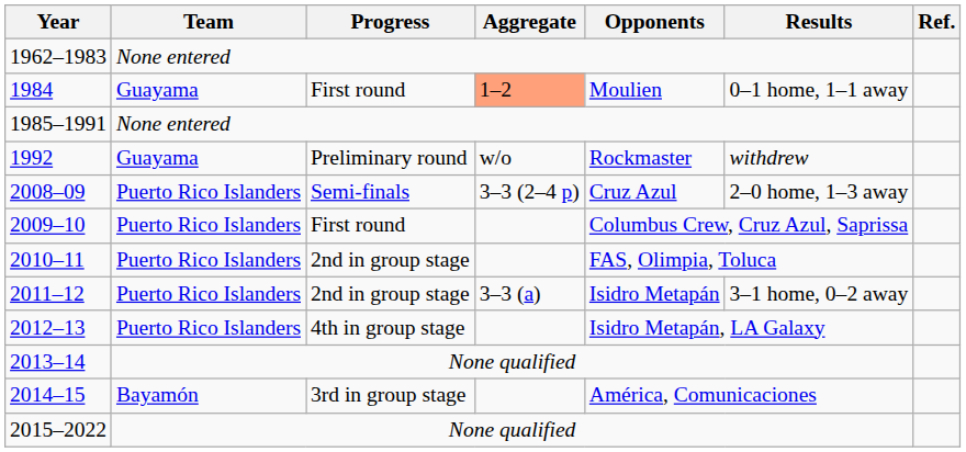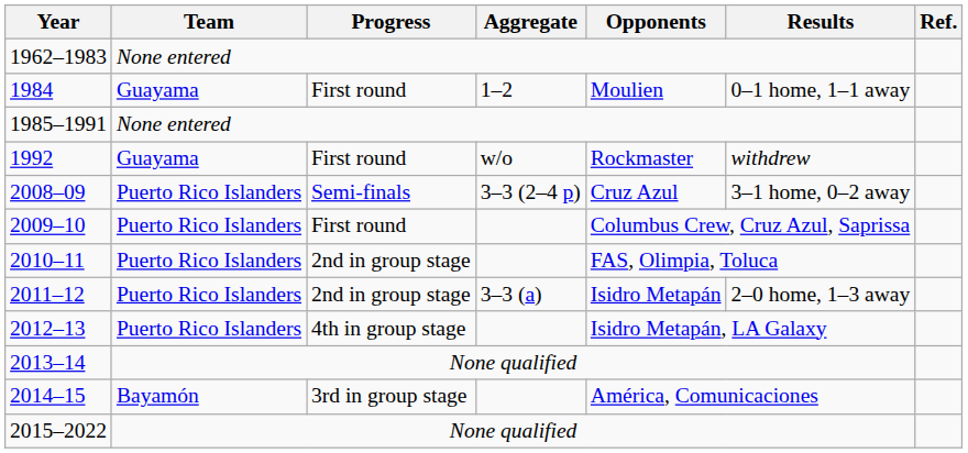1984 | Aggregate: lightsalmon background -> no background
1992 | Progress: Preliminary round -> First round
2008–09 | Results: 2–0 home, 1–3 away -> 3–1 home, 0–2 away
2011–12 | Results: 3–1 home, 0–2 away -> 2–0 home, 1–3 away
